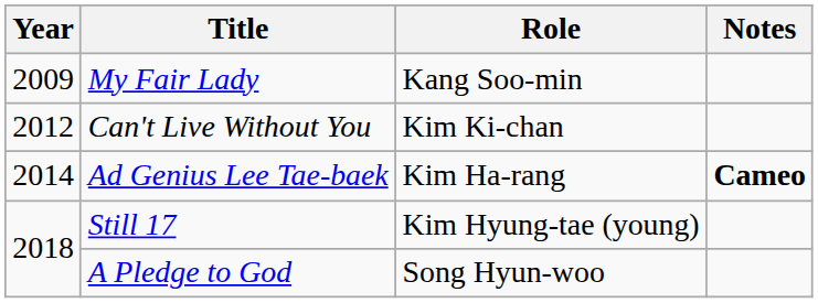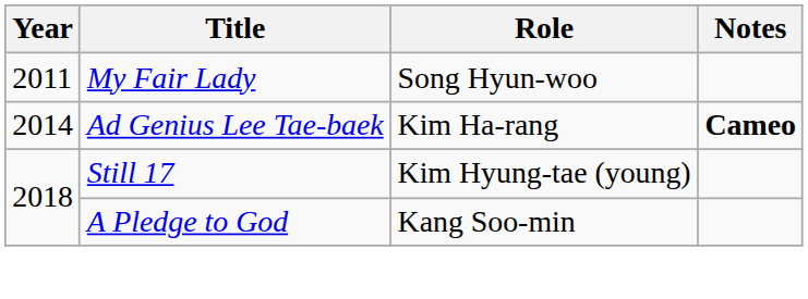My Fair Lady | Year: 2009 -> 2011
My Fair Lady | Role: Kang Soo-min -> Song Hyun-woo
- row: 2012 | Can't Live Without You | Kim Ki-chan
A Pledge to God | Role: Song Hyun-woo -> Kang Soo-min
